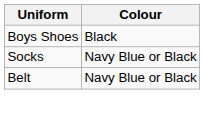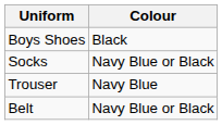+ row: Trouser | Navy Blue
